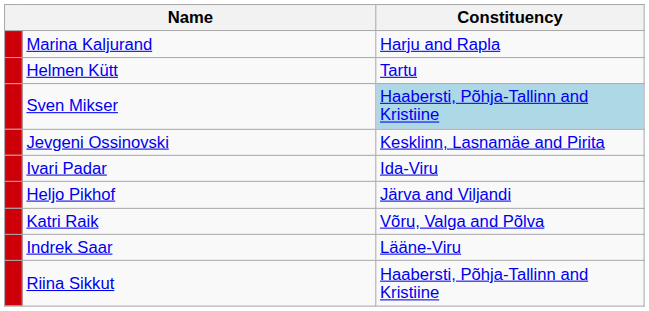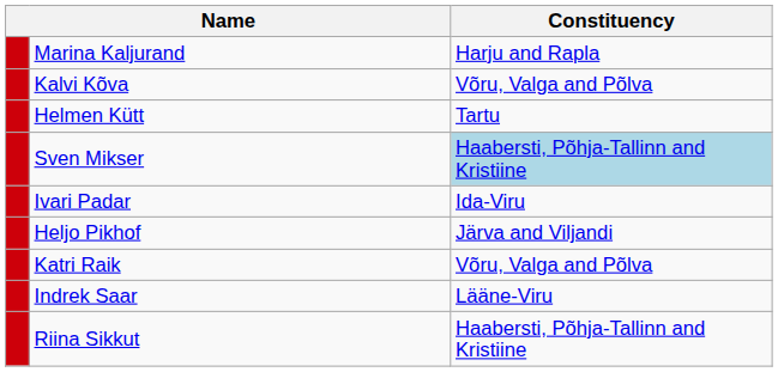+ row: Kalvi Kõva | Võru, Valga and Põlva
- row: Jevgeni Ossinovski | Kesklinn, Lasnamäe and Pirita
